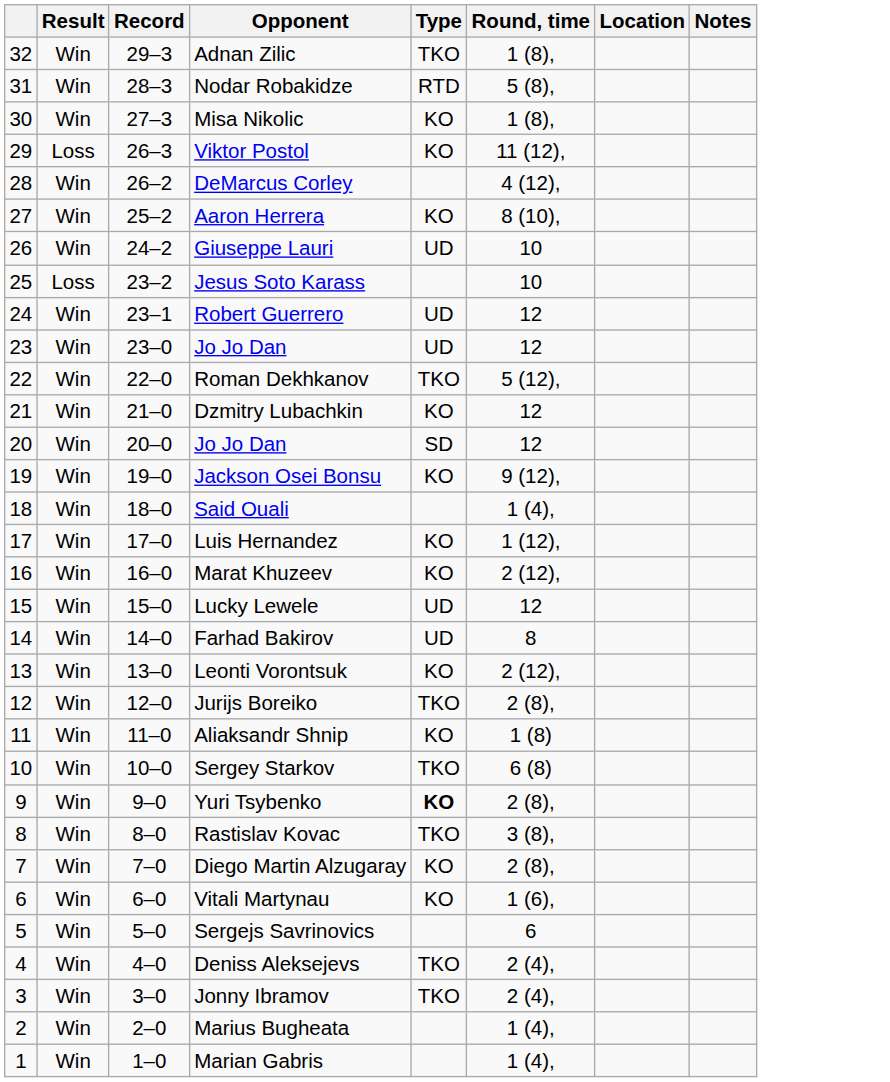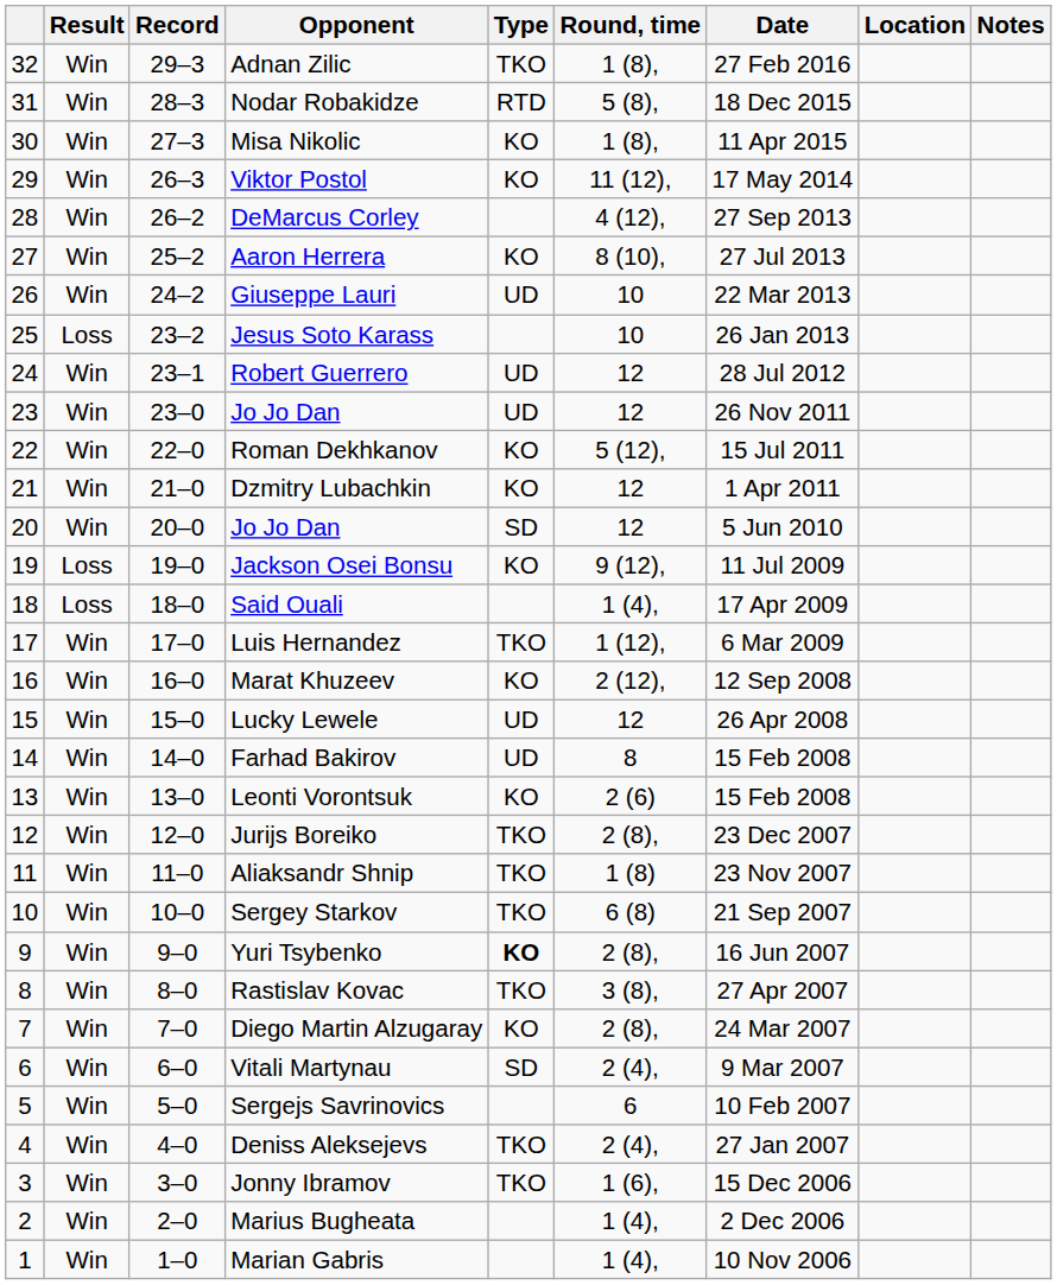+ column: Date | 27 Feb 2016 | 18 Dec 2015 | 11 Apr 2015 | 17 May 2014 | 27 Sep 2013 | 27 Jul 2013 | 22 Mar 2013 | 26 Jan 2013 | 28 Jul 2012 | 26 Nov 2011 | 15 Jul 2011 | 1 Apr 2011 | 5 Jun 2010 | 11 Jul 2009 | 17 Apr 2009 | 6 Mar 2009 | 12 Sep 2008 | 26 Apr 2008 | 15 Feb 2008 | 15 Feb 2008 | 23 Dec 2007 | 23 Nov 2007 | 21 Sep 2007 | 16 Jun 2007 | 27 Apr 2007 | 24 Mar 2007 | 9 Mar 2007 | 10 Feb 2007 | 27 Jan 2007 | 15 Dec 2006 | 2 Dec 2006 | 10 Nov 2006
Viktor Postol | Result: Loss -> Win
Roman Dekhkanov | Type: TKO -> KO
Jackson Osei Bonsu | Result: Win -> Loss
Said Ouali | Result: Win -> Loss
Luis Hernandez | Type: KO -> TKO
Leonti Vorontsuk | Round, time: 2 (12), -> 2 (6)
Aliaksandr Shnip | Type: KO -> TKO
Vitali Martynau | Type: KO -> SD
Vitali Martynau | Round, time: 1 (6), -> 2 (4),
Jonny Ibramov | Round, time: 2 (4), -> 1 (6),
